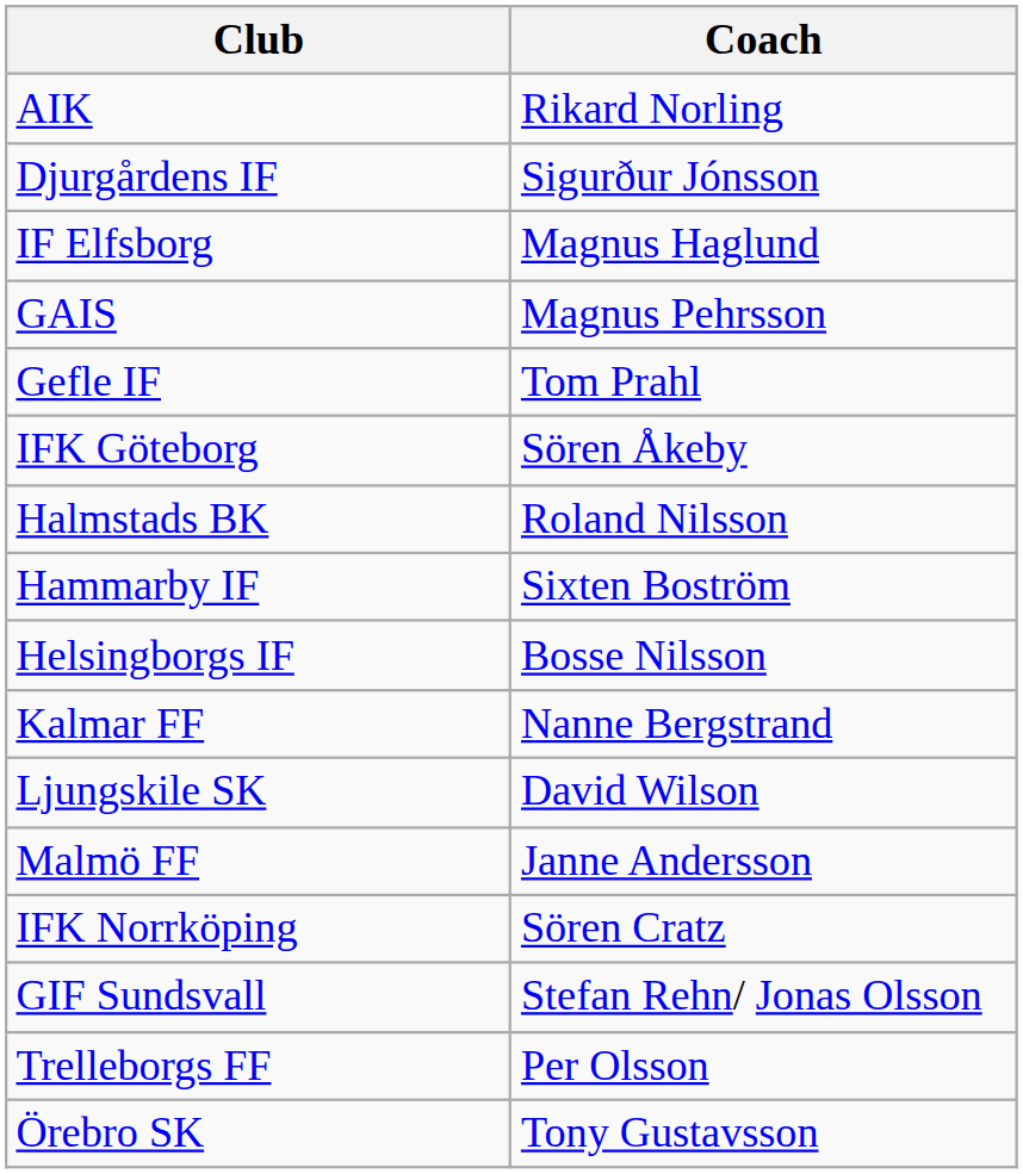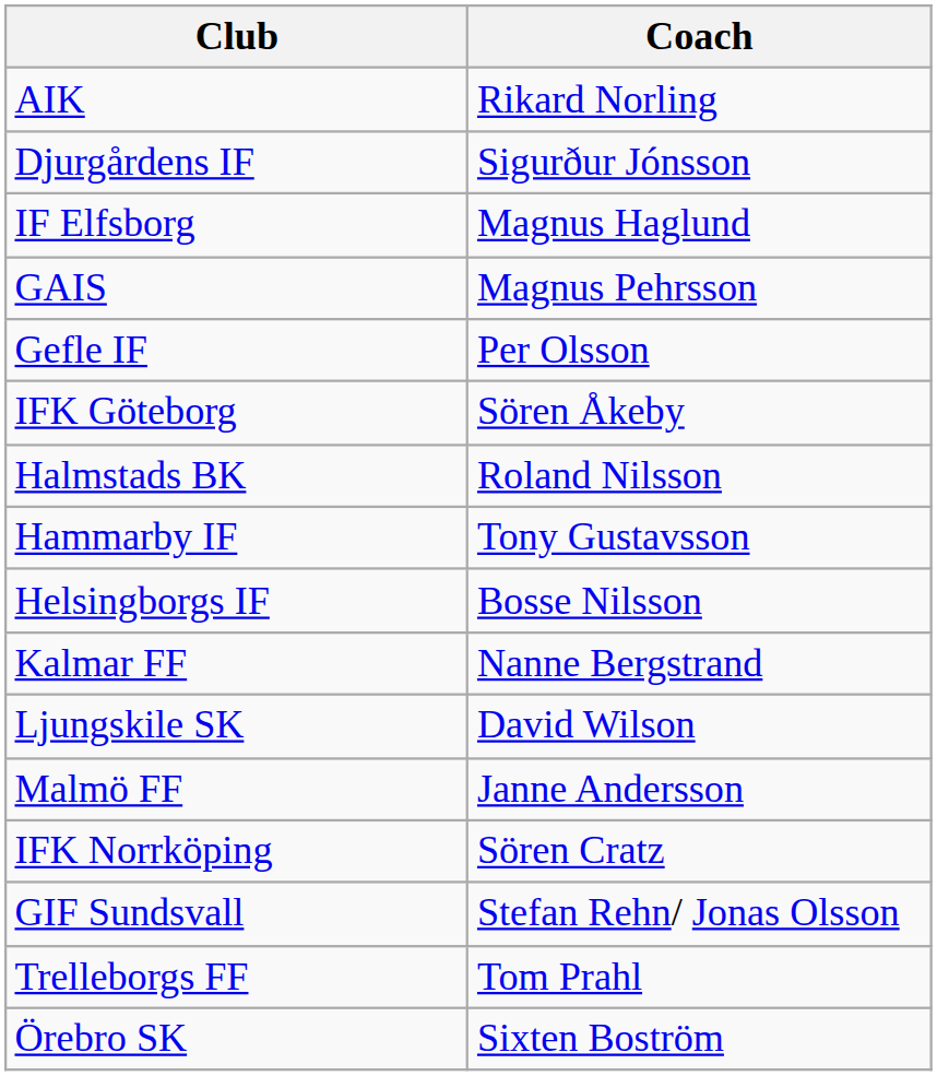Gefle IF | Coach: Tom Prahl -> Per Olsson
Hammarby IF | Coach: Sixten Boström -> Tony Gustavsson
Trelleborgs FF | Coach: Per Olsson -> Tom Prahl
Örebro SK | Coach: Tony Gustavsson -> Sixten Boström
